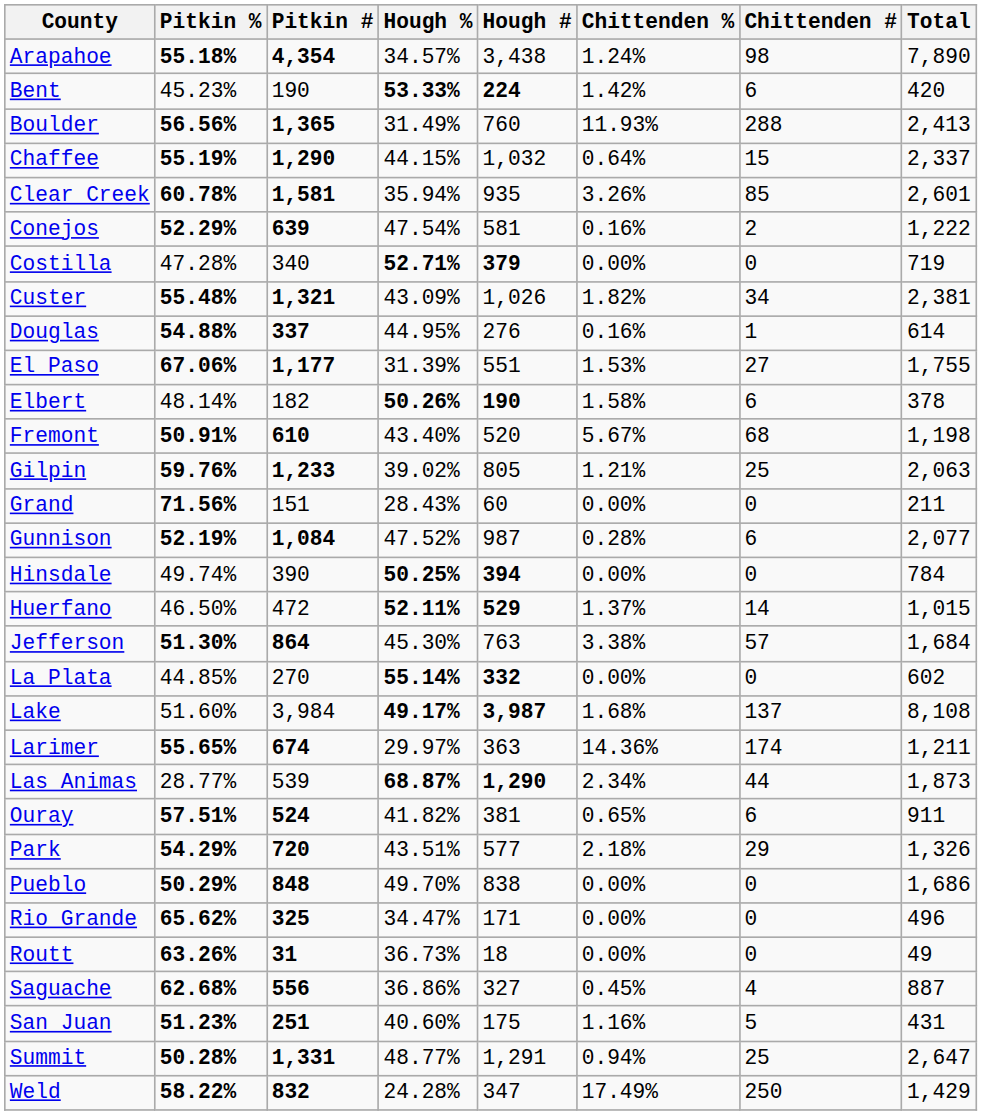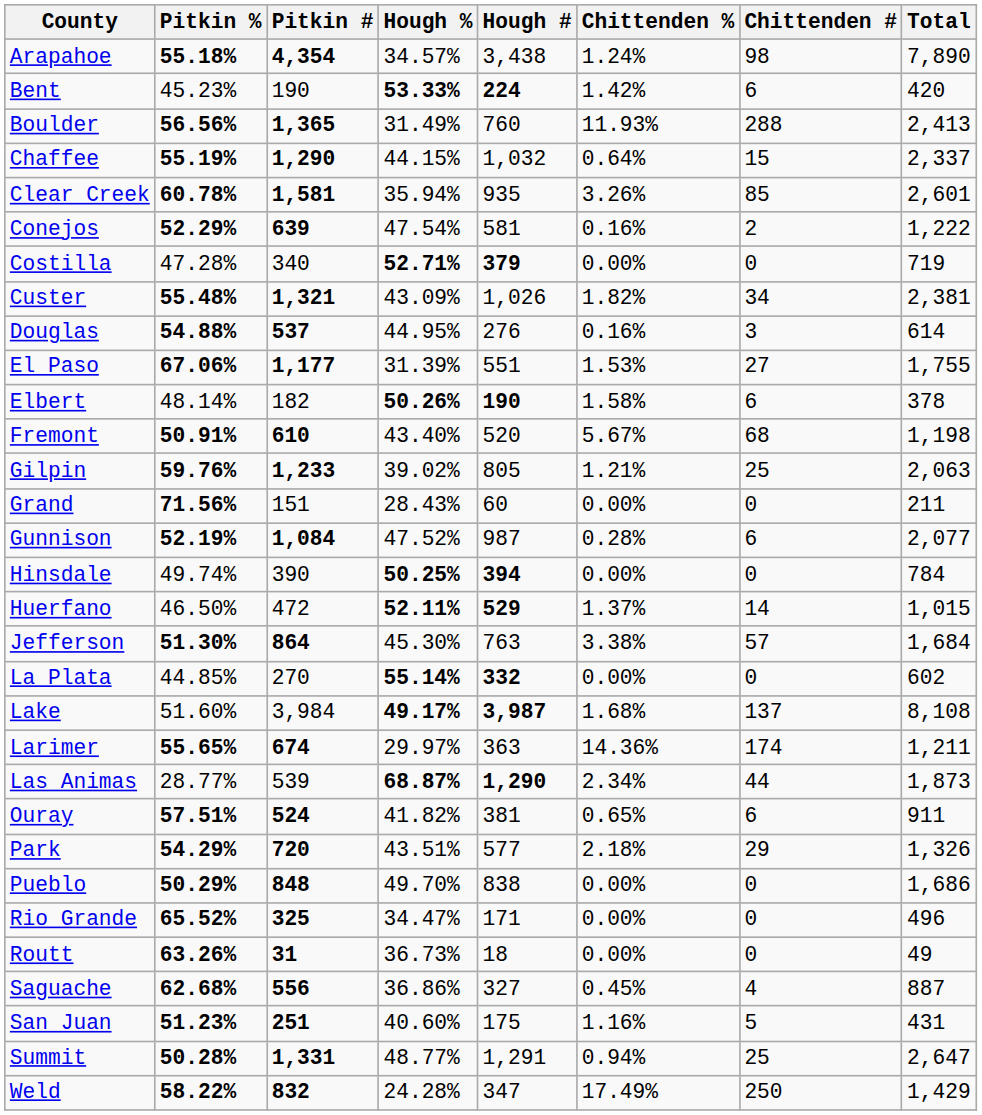Douglas | Pitkin #: 337 -> 537
Douglas | Chittenden #: 1 -> 3
Rio Grande | Pitkin %: 65.62% -> 65.52%
